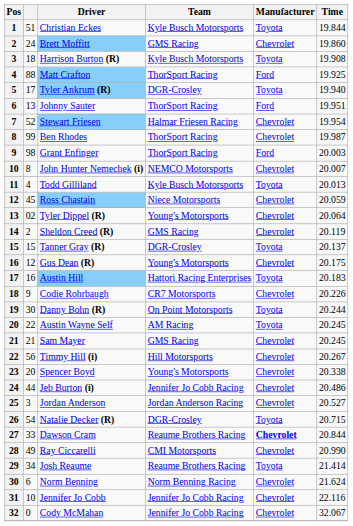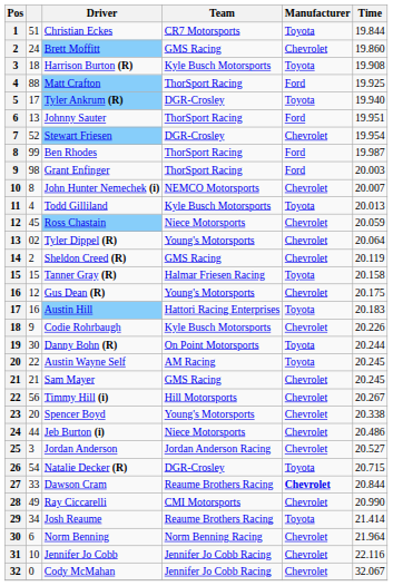Christian Eckes | Team: Kyle Busch Motorsports -> CR7 Motorsports
Stewart Friesen | Team: Halmar Friesen Racing -> DGR-Crosley
Ben Rhodes | Manufacturer: Chevrolet -> Ford
Tanner Gray (R) | Team: DGR-Crosley -> Halmar Friesen Racing
Tanner Gray (R) | Time: 20.137 -> 20.158
Codie Rohrbaugh | Team: CR7 Motorsports -> Kyle Busch Motorsports
Jeb Burton (i) | Team: Jennifer Jo Cobb Racing -> Niece Motorsports
Norm Benning | Time: 21.624 -> 21.964
